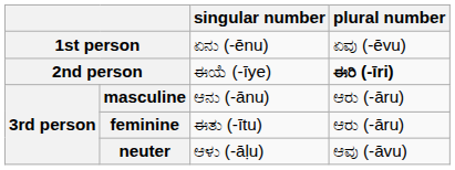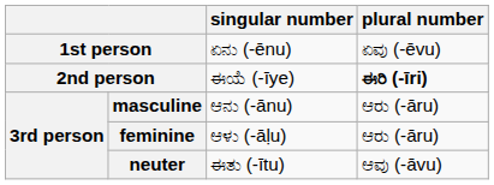feminine | singular number: ಈತು (-ītu) -> ಆಳು (-āḷu)
neuter | singular number: ಆಳು (-āḷu) -> ಈತು (-ītu)
